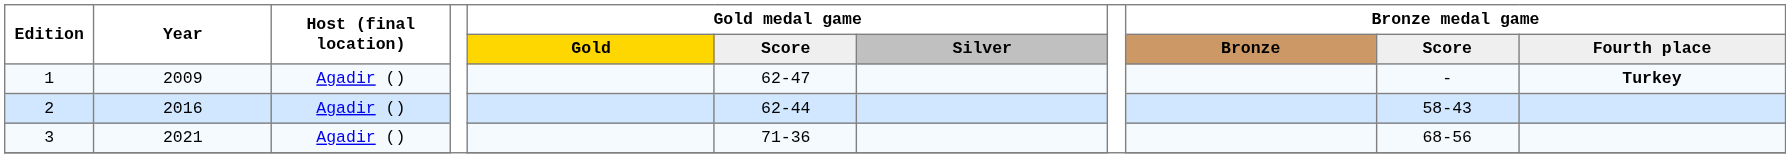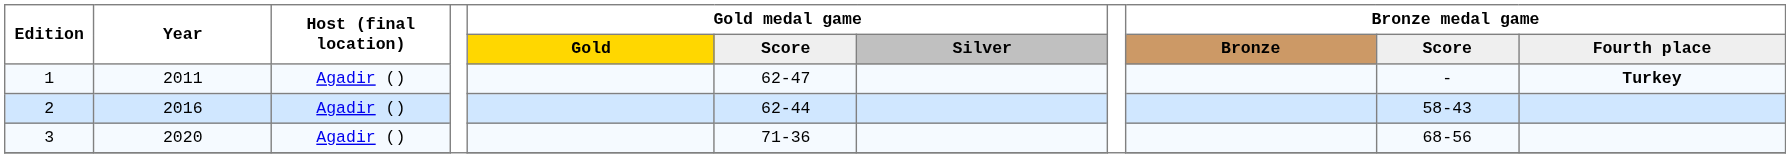1 | Year: 2009 -> 2011
3 | Year: 2021 -> 2020
